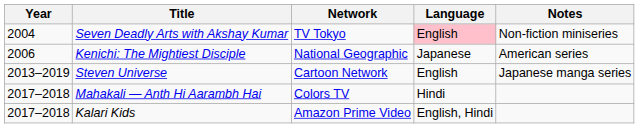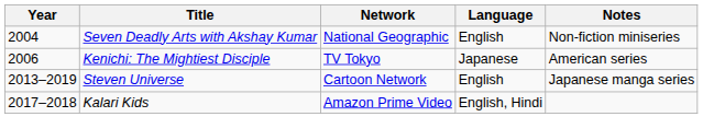Seven Deadly Arts with Akshay Kumar | Network: TV Tokyo -> National Geographic
Seven Deadly Arts with Akshay Kumar | Language: pink background -> no background
Kenichi: The Mightiest Disciple | Network: National Geographic -> TV Tokyo
- row: 2017–2018 | Mahakali — Anth Hi Aarambh Hai | Colors TV | Hindi
